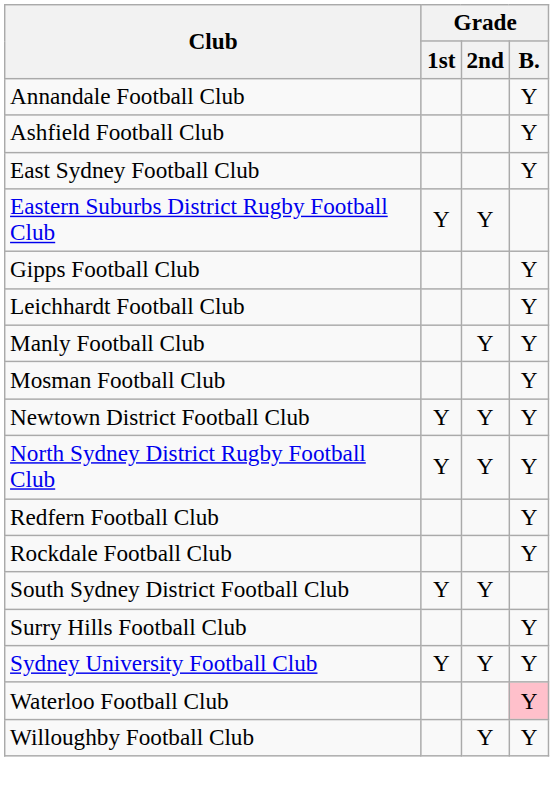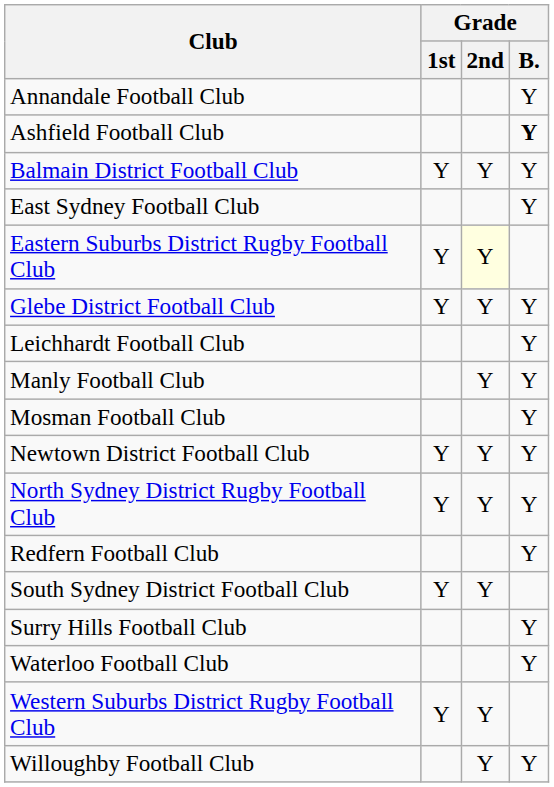Ashfield Football Club | Grade / B.: normal -> bold
+ row: Balmain District Football Club | Y | Y | Y
Eastern Suburbs District Rugby Football Club | Grade / 2nd: no background -> lightyellow background
- row: Gipps Football Club | Y
+ row: Glebe District Football Club | Y | Y | Y
- row: Rockdale Football Club | Y
- row: Sydney University Football Club | Y | Y | Y
Waterloo Football Club | Grade / B.: pink background -> no background
+ row: Western Suburbs District Rugby Football Club | Y | Y
